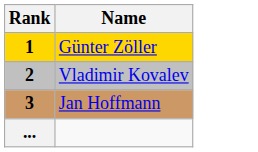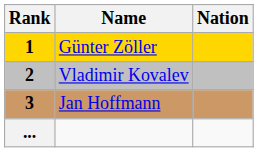+ column: Nation
